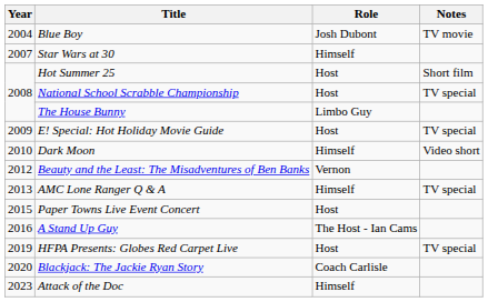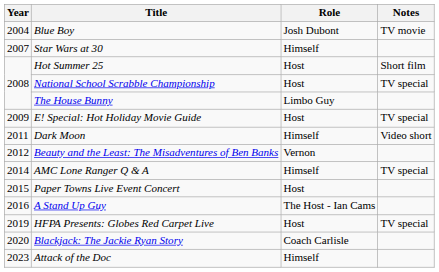Dark Moon | Year: 2010 -> 2011
AMC Lone Ranger Q & A | Year: 2013 -> 2014
